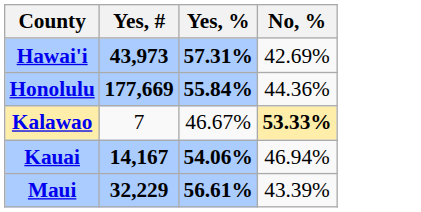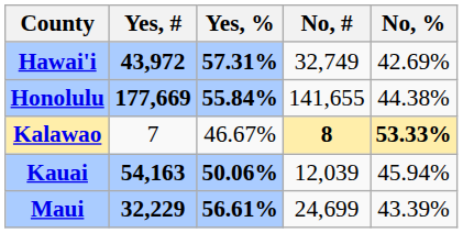+ column: No, # | 32,749 | 141,655 | 8 | 12,039 | 24,699
Hawai'i | Yes, #: 43,973 -> 43,972
Honolulu | No, %: 44.36% -> 44.38%
Kauai | Yes, #: 14,167 -> 54,163
Kauai | Yes, %: 54.06% -> 50.06%
Kauai | No, %: 46.94% -> 45.94%
